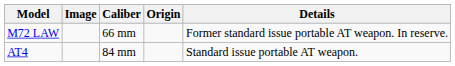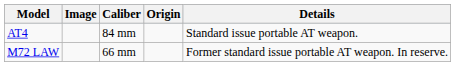rows swapped: M72 LAW <-> AT4
